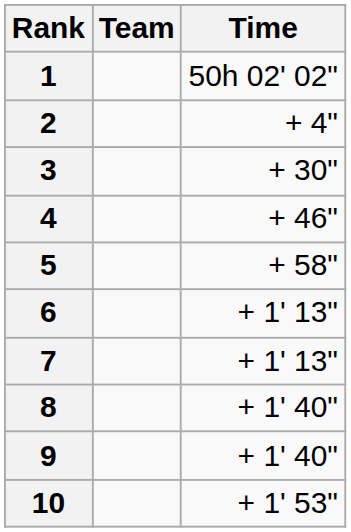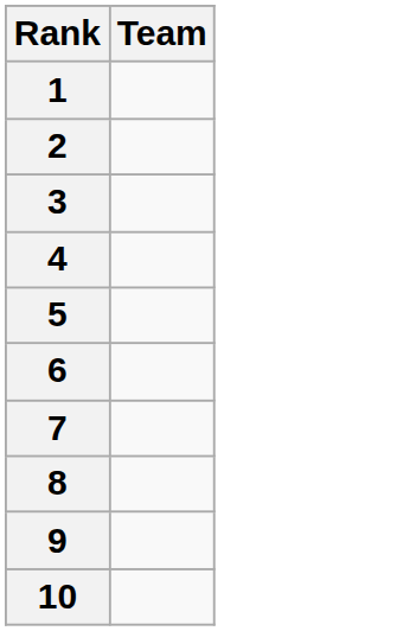- column: Time | 50h 02' 02" | + 4" | + 30" | + 46" | + 58" | + 1' 13" | + 1' 13" | + 1' 40" | + 1' 40" | + 1' 53"
